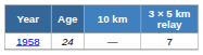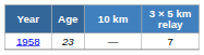1958 | Age: 24 -> 23
